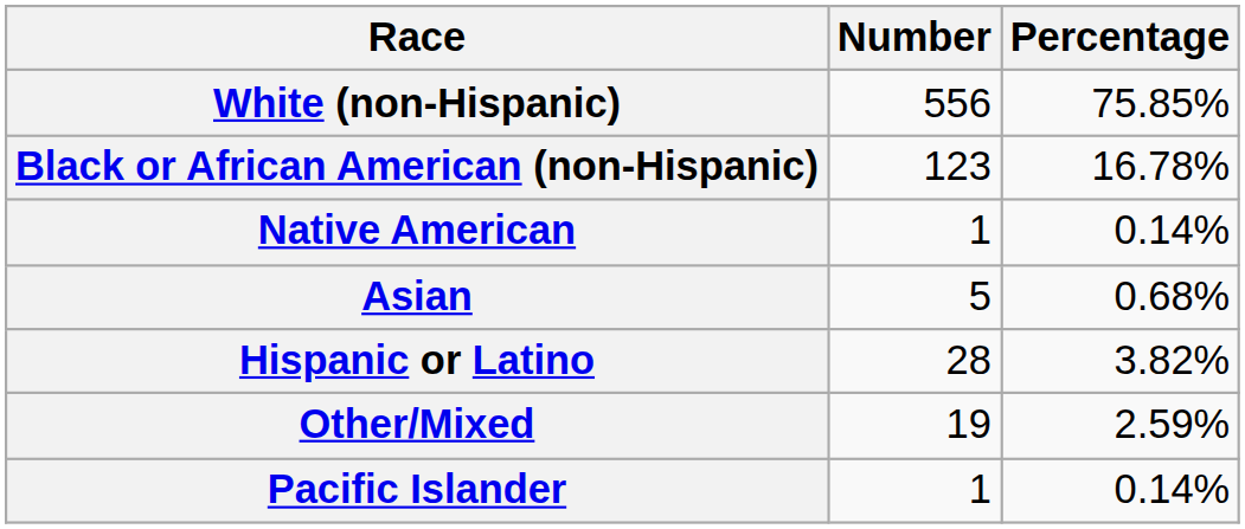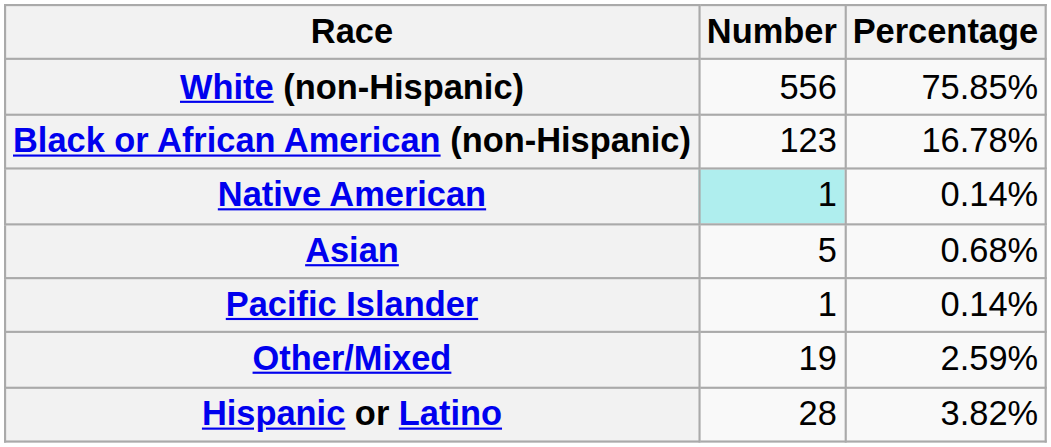Native American | Number: no background -> paleturquoise background
rows swapped: Pacific Islander <-> Hispanic or Latino
